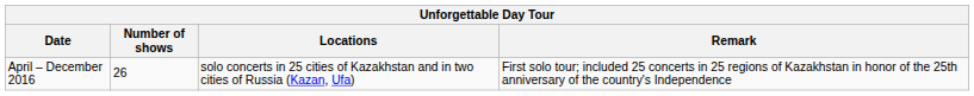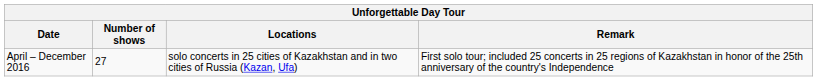April – December 2016 | Number of shows: 26 -> 27
